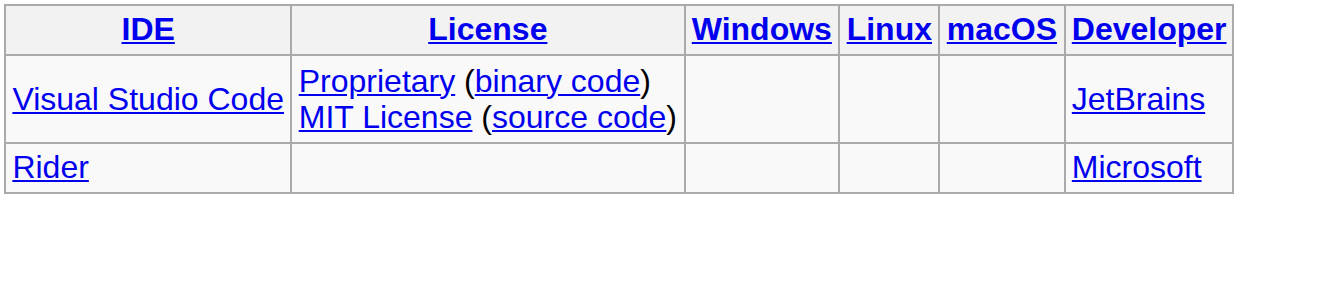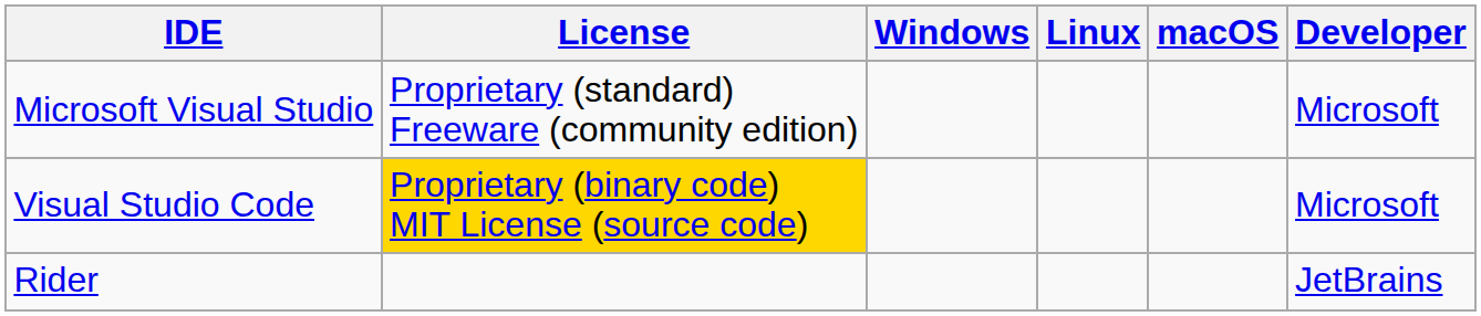+ row: Microsoft Visual Studio | Proprietary (standard) Freeware (community edition) | Microsoft
Visual Studio Code | License: no background -> gold background
Visual Studio Code | Developer: JetBrains -> Microsoft
Rider | Developer: Microsoft -> JetBrains
